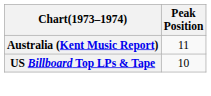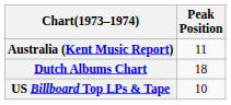+ row: Dutch Albums Chart | 18
